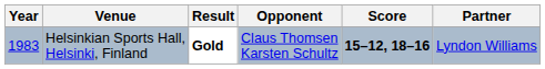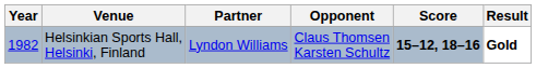columns swapped: Partner <-> Result
Helsinkian Sports Hall, Helsinki, Finland | Year: 1983 -> 1982
